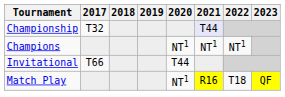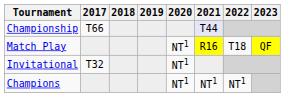Championship | 2017: T32 -> T66
rows swapped: Match Play <-> Champions
Invitational | 2017: T66 -> T32
Invitational | 2020: T44 -> NT1
